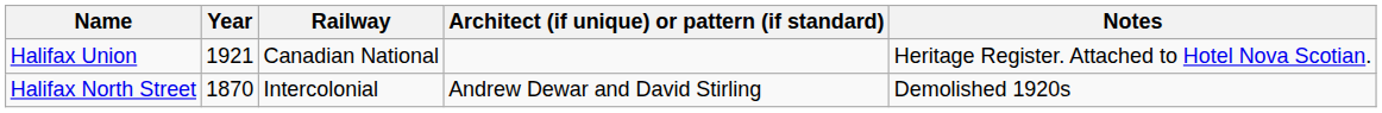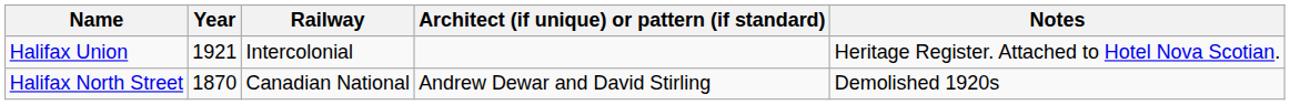Halifax Union | Railway: Canadian National -> Intercolonial
Halifax North Street | Railway: Intercolonial -> Canadian National
